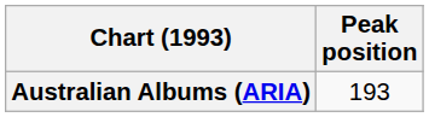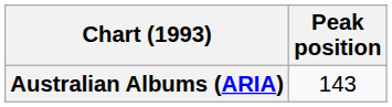Australian Albums (ARIA) | Peak position: 193 -> 143
